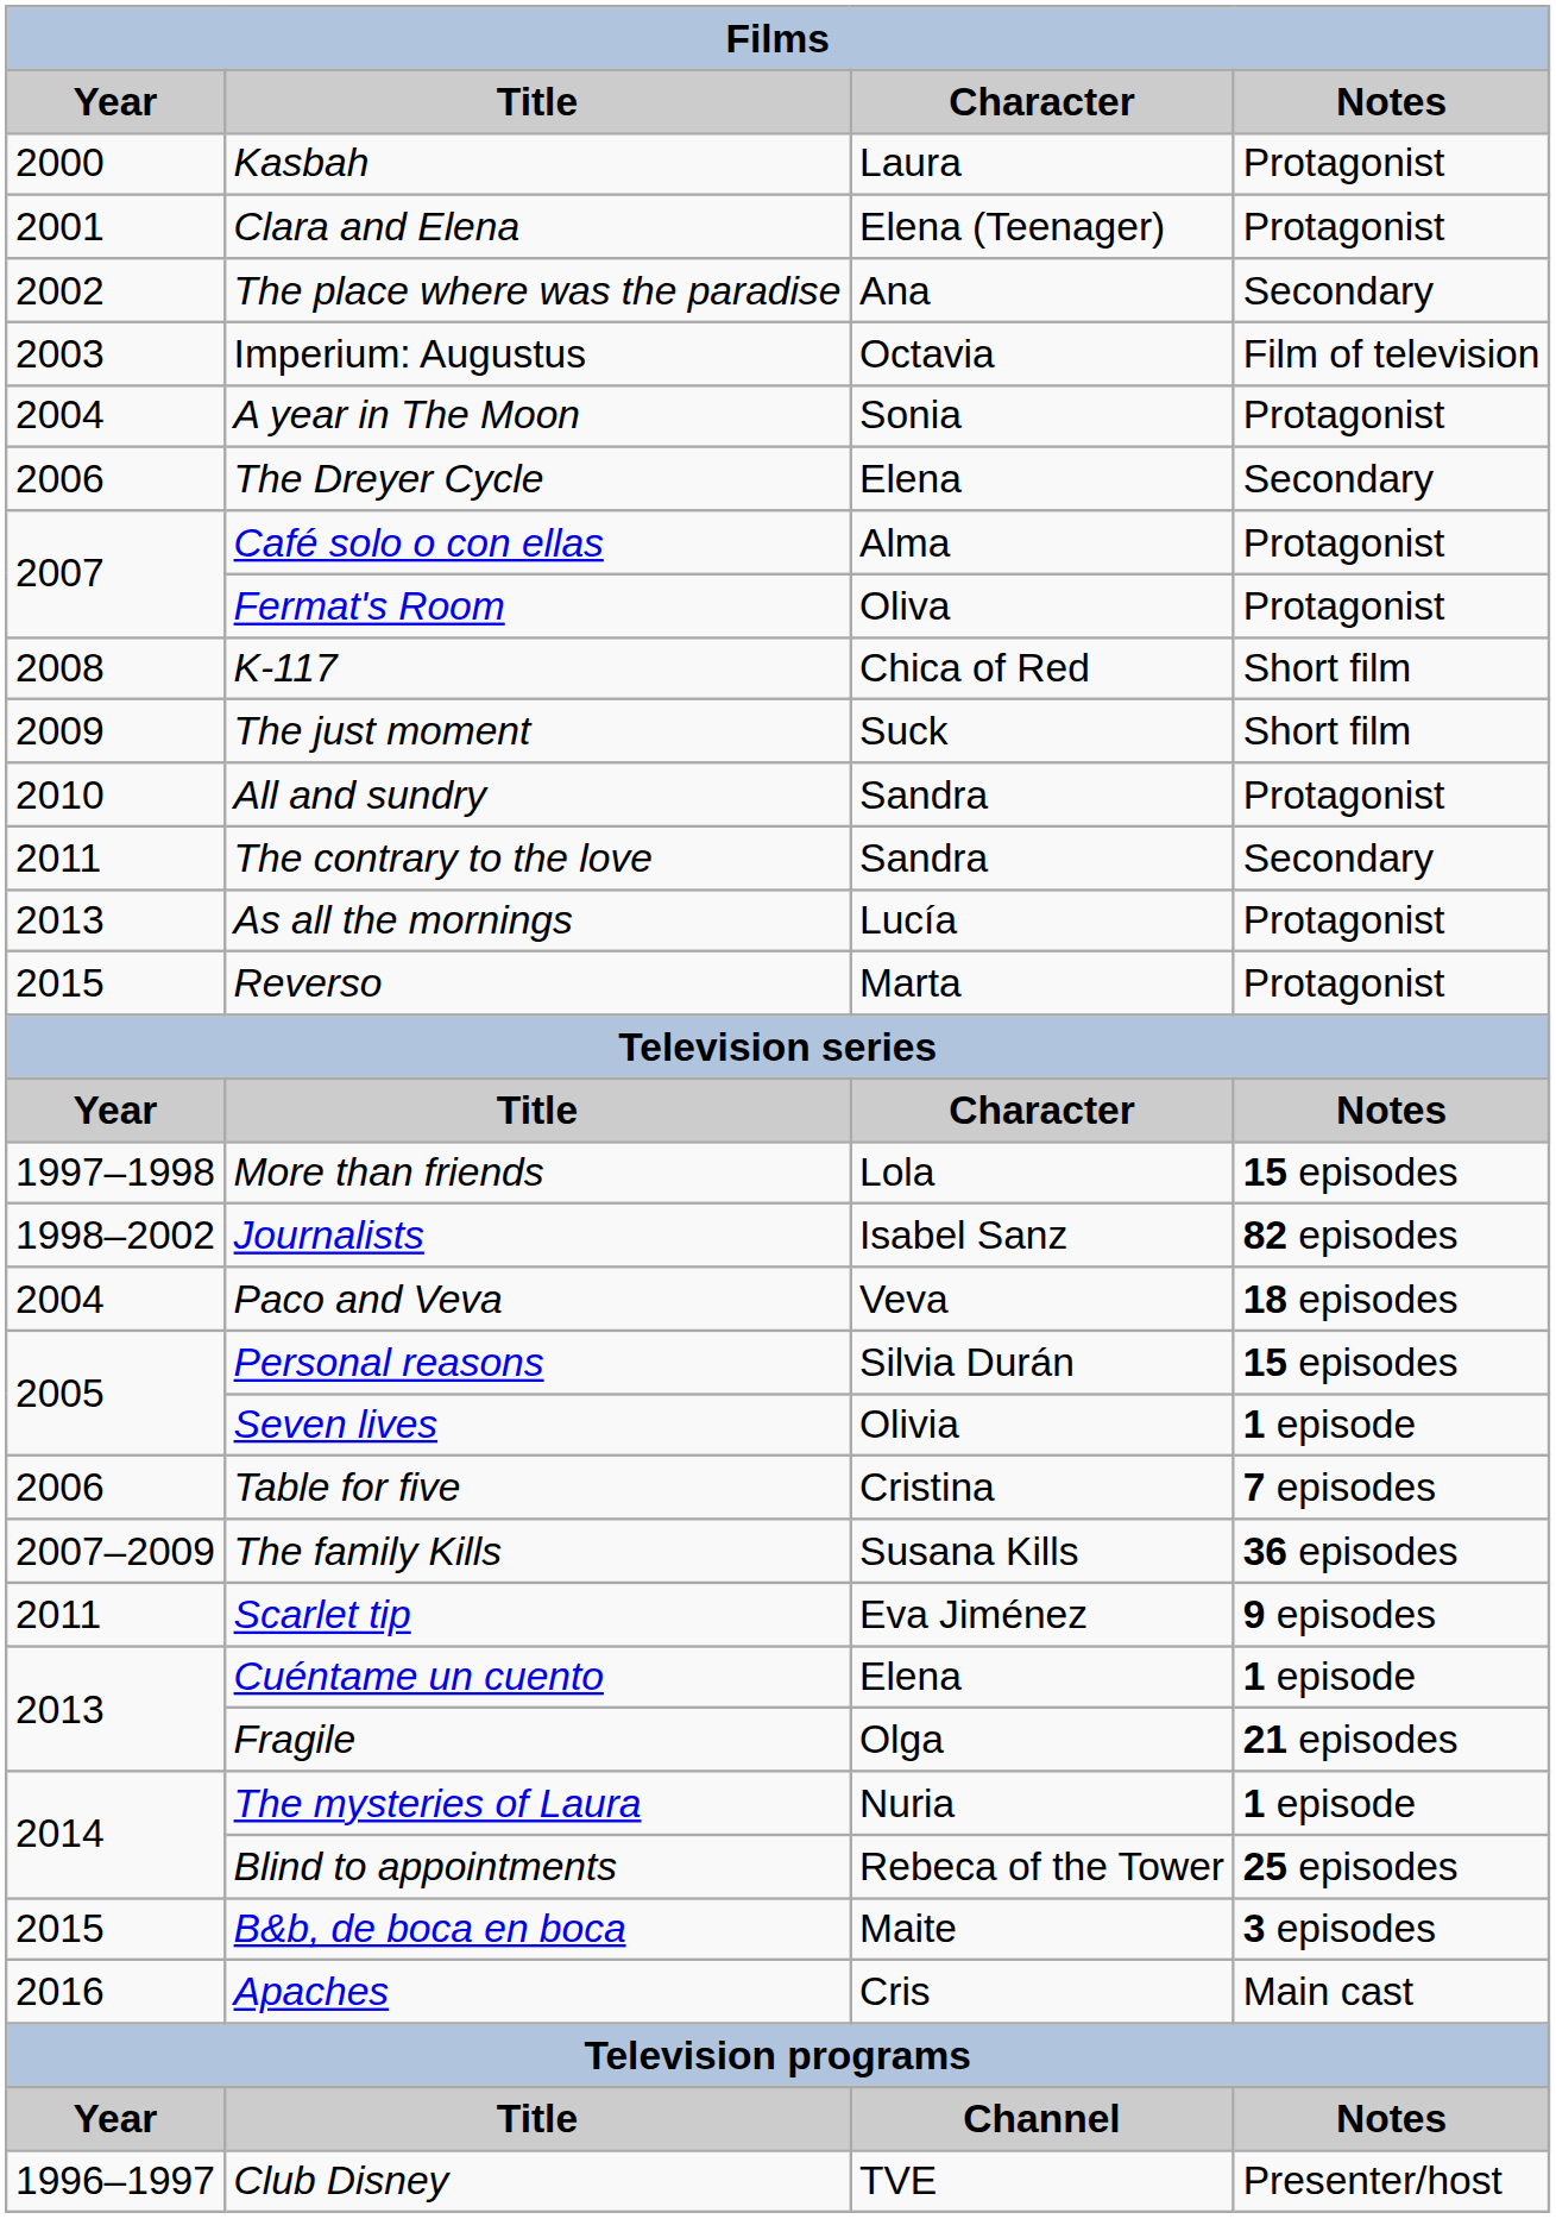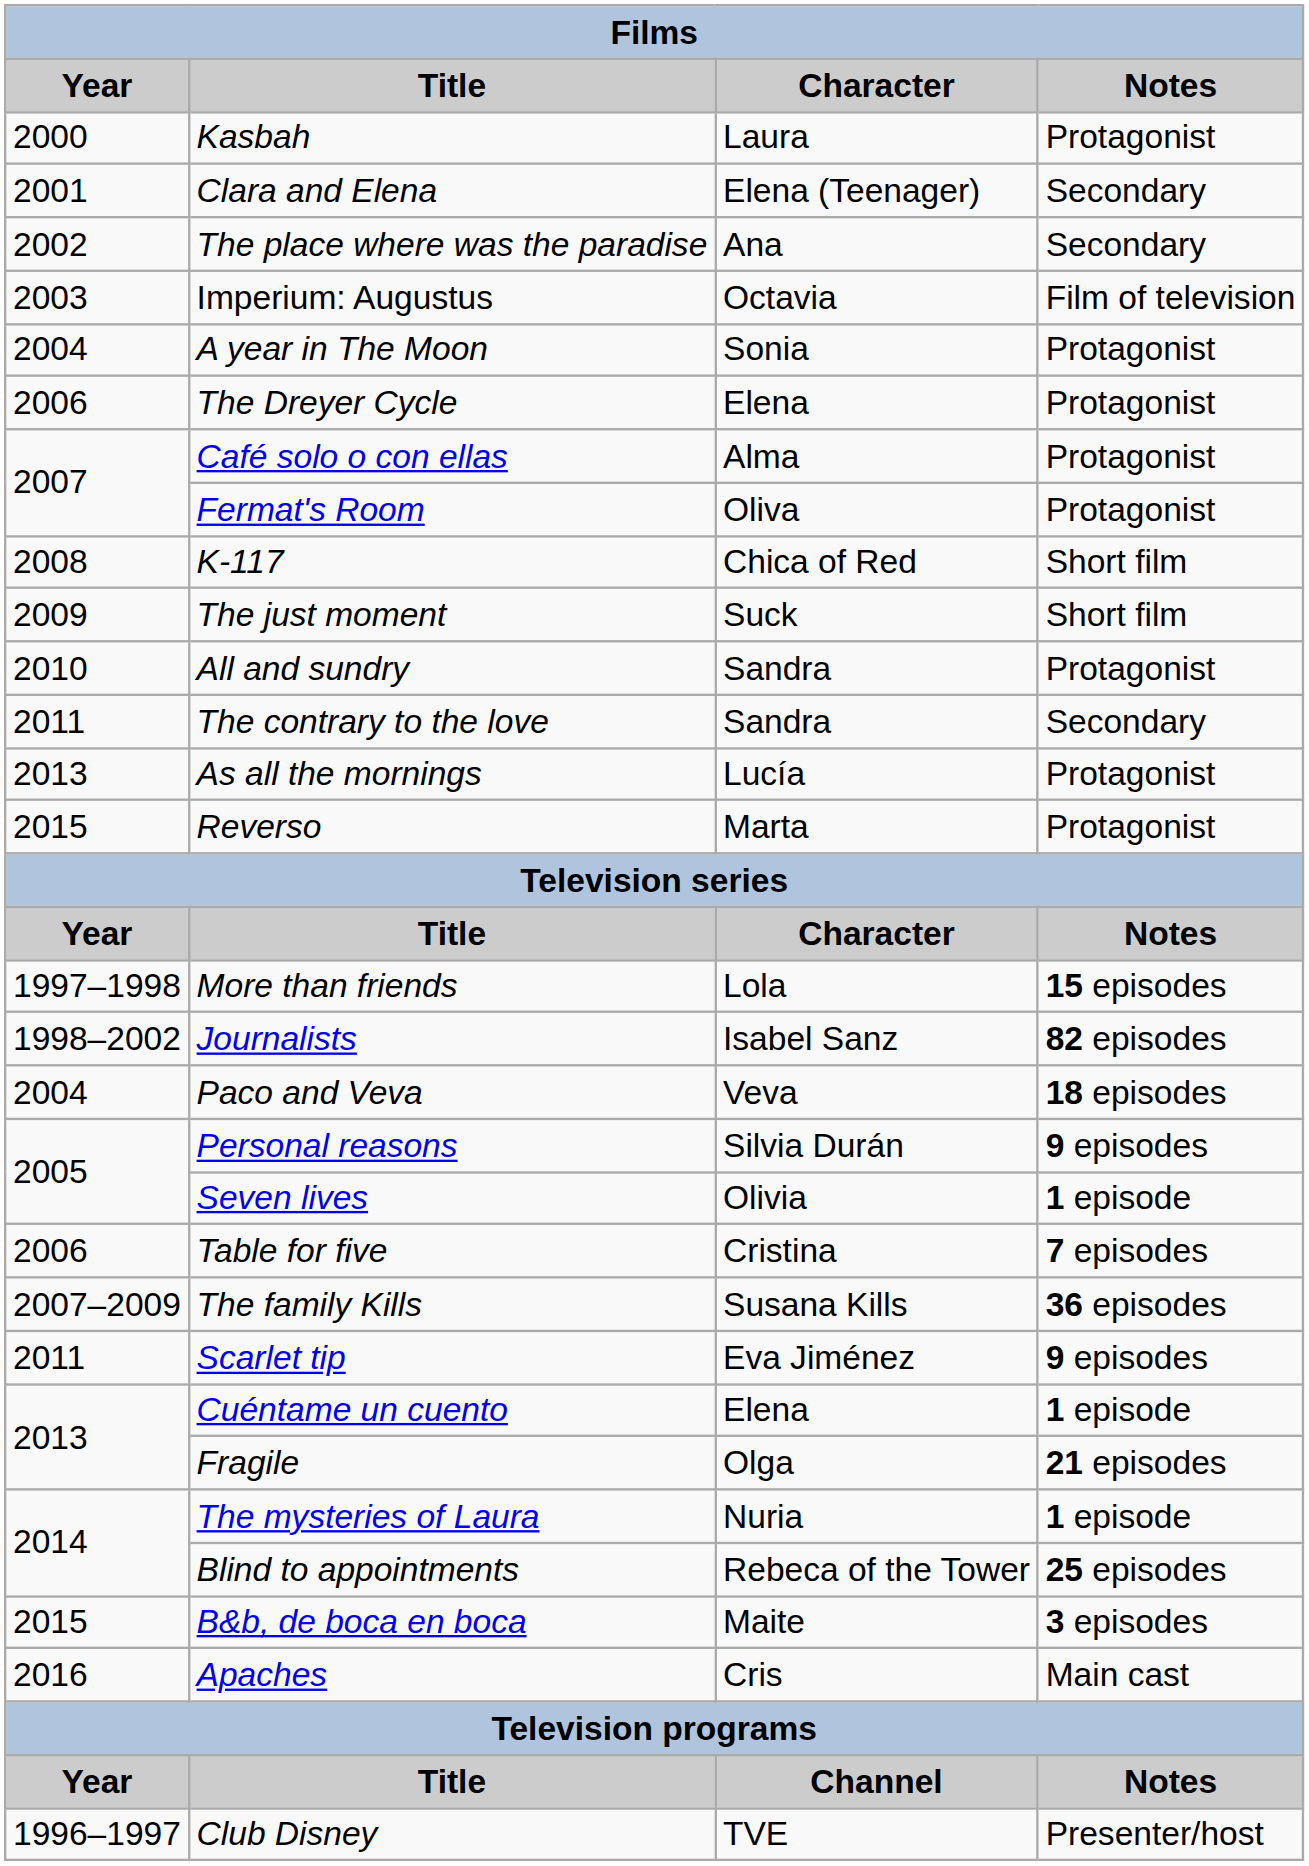Clara and Elena | Notes: Protagonist -> Secondary
The Dreyer Cycle | Notes: Secondary -> Protagonist
Personal reasons | Notes: 15 episodes -> 9 episodes
